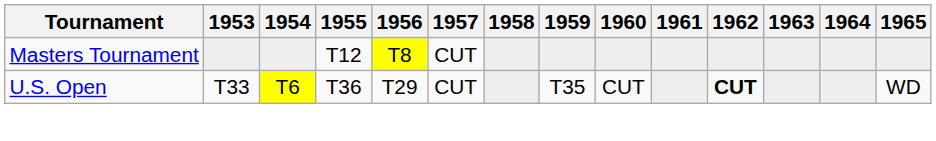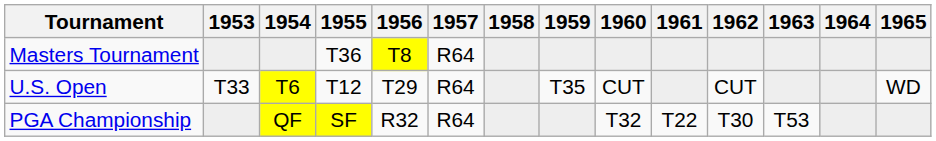Masters Tournament | 1955: T12 -> T36
Masters Tournament | 1957: CUT -> R64
U.S. Open | 1955: T36 -> T12
U.S. Open | 1957: CUT -> R64
U.S. Open | 1962: bold -> normal
+ row: PGA Championship | QF | SF | R32 | R64 | T32 | T22 | T30 | T53
